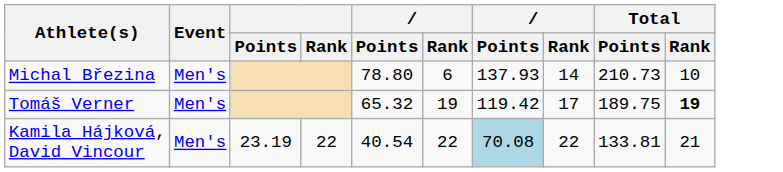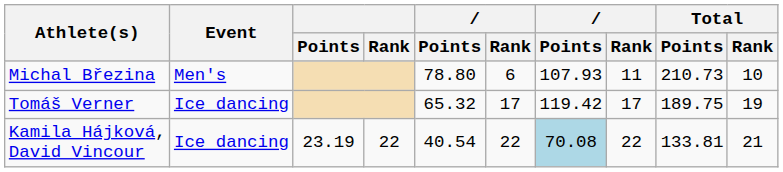Michal Březina | column 7: 137.93 -> 107.93
Michal Březina | column 8: 14 -> 11
Tomáš Verner | Event: Men's -> Ice dancing
Tomáš Verner | column 6: 19 -> 17
Tomáš Verner | Total / Rank: bold -> normal
Kamila Hájková, David Vincour | Event: Men's -> Ice dancing
